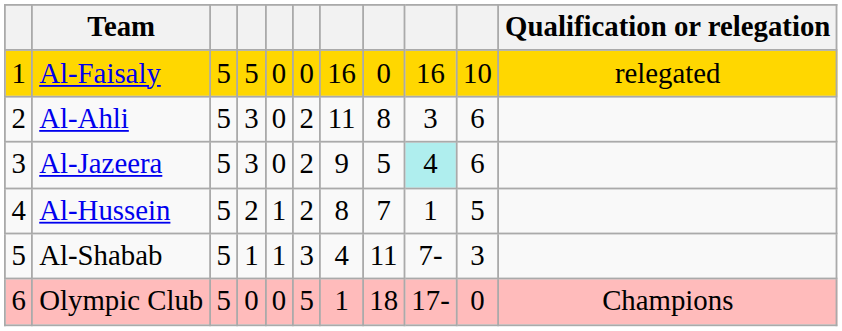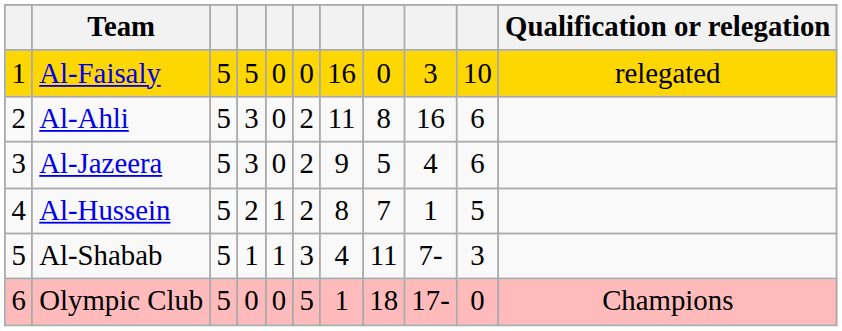Al-Faisaly | column 9: 16 -> 3
Al-Ahli | column 9: 3 -> 16
Al-Jazeera | column 9: paleturquoise background -> no background
